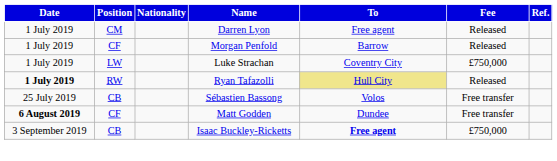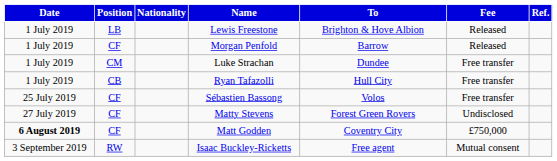+ row: 1 July 2019 | LB | Lewis Freestone | Brighton & Hove Albion | Released
- row: 1 July 2019 | CM | Darren Lyon | Free agent | Released
Luke Strachan | Position: LW -> CM
Luke Strachan | To: Coventry City -> Dundee
Luke Strachan | Fee: £750,000 -> Free transfer
Ryan Tafazolli | Date: bold -> normal
Ryan Tafazolli | Position: RW -> CB
Ryan Tafazolli | To: khaki background -> no background
Ryan Tafazolli | Fee: Released -> Free transfer
Sébastien Bassong | Position: CB -> CF
+ row: 27 July 2019 | CF | Matty Stevens | Forest Green Rovers | Undisclosed
Matt Godden | To: Dundee -> Coventry City
Matt Godden | Fee: Free transfer -> £750,000
Isaac Buckley-Ricketts | Position: CB -> RW
Isaac Buckley-Ricketts | To: bold -> normal
Isaac Buckley-Ricketts | Fee: £750,000 -> Mutual consent
